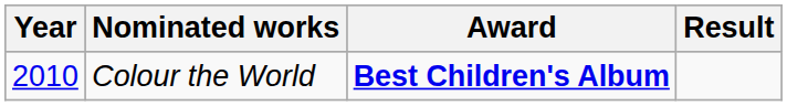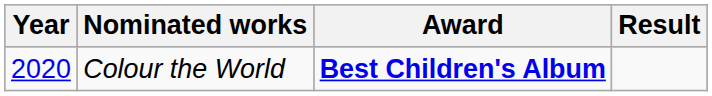Colour the World | Year: 2010 -> 2020
